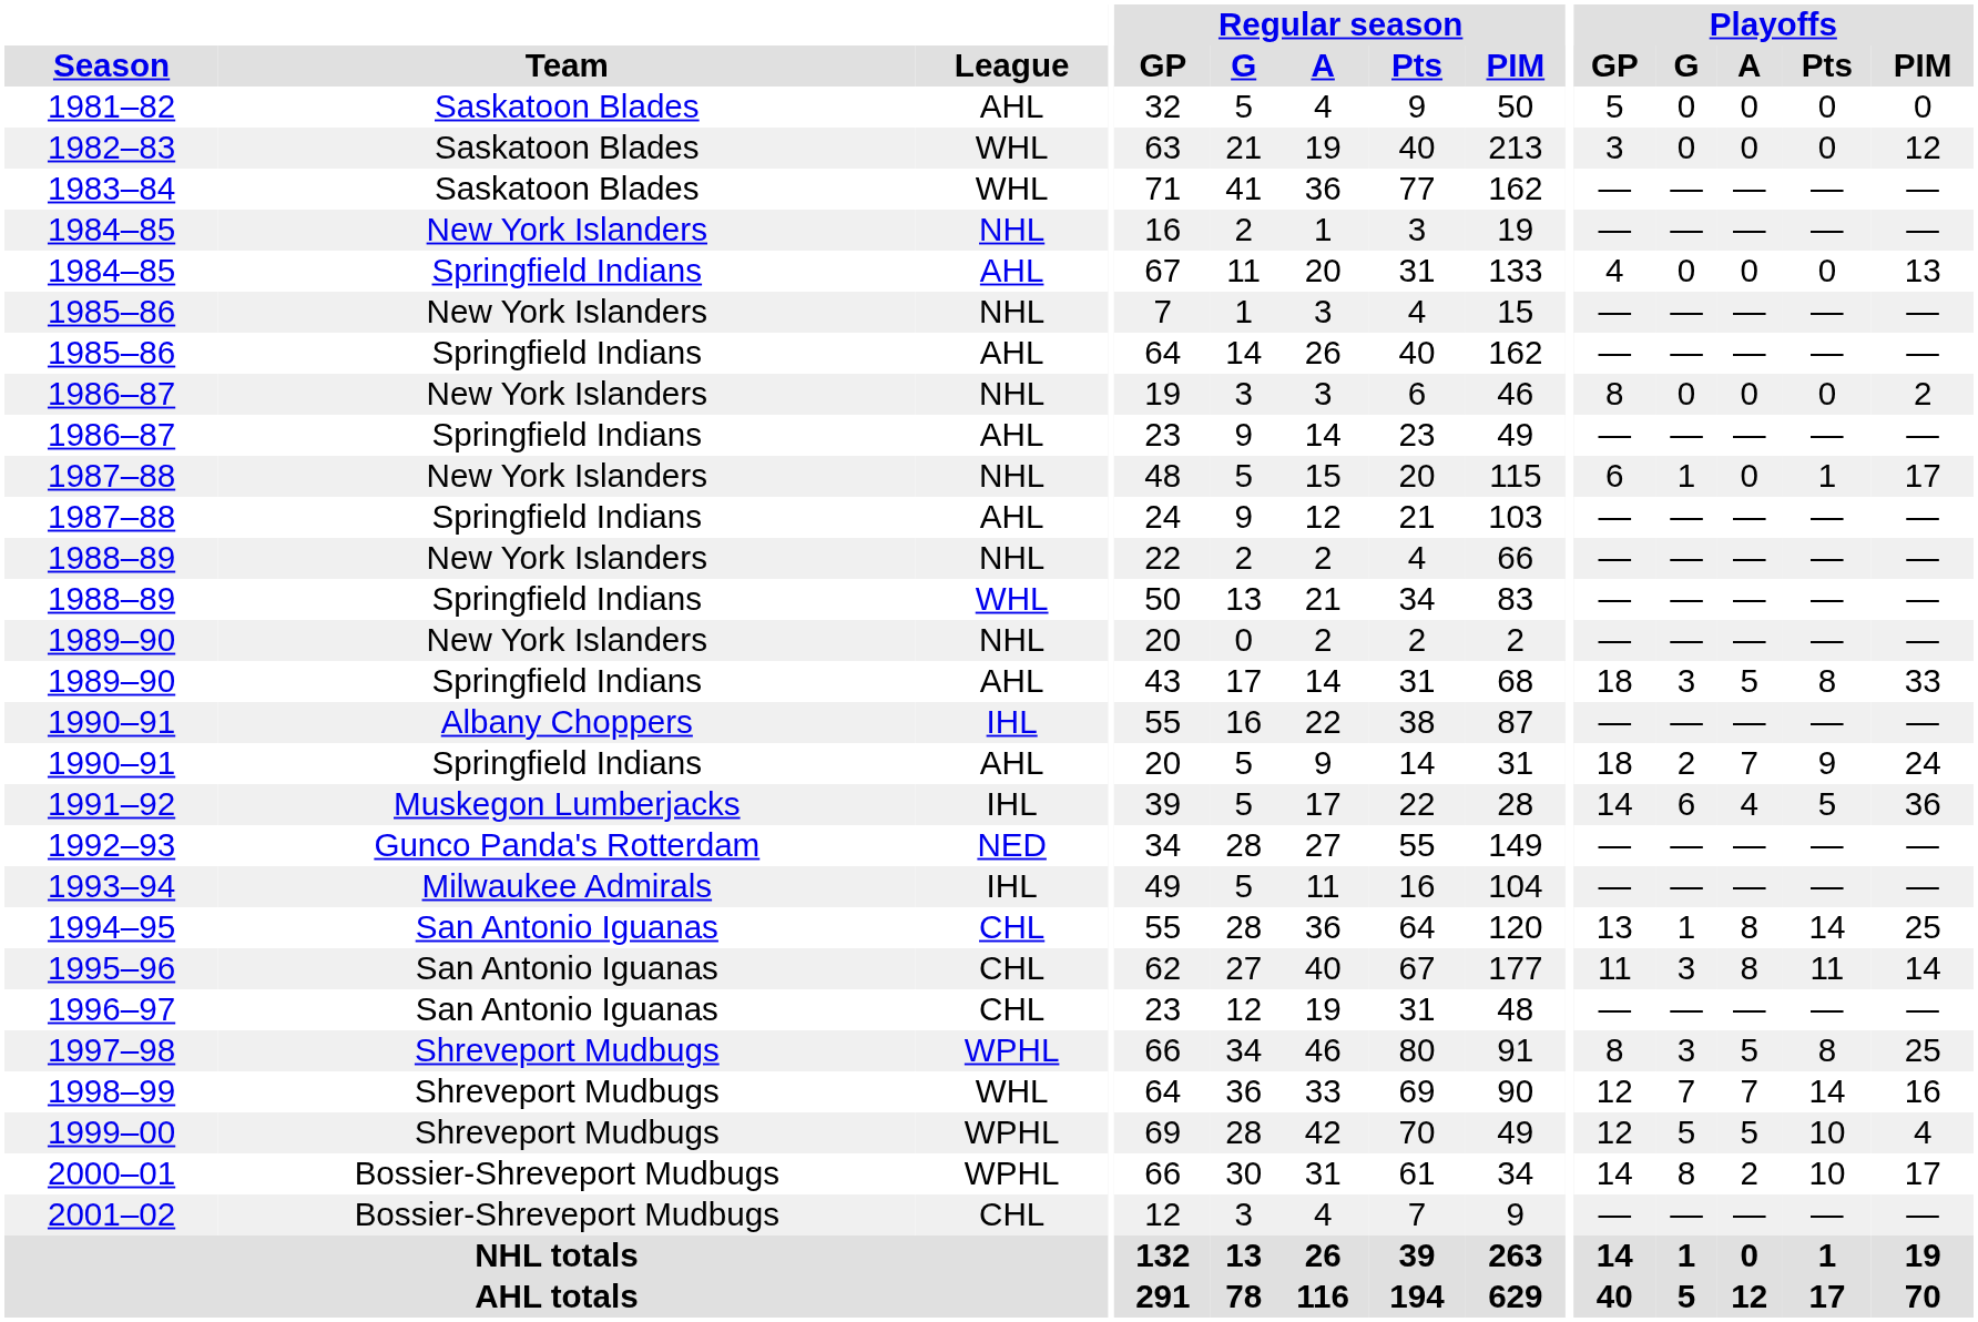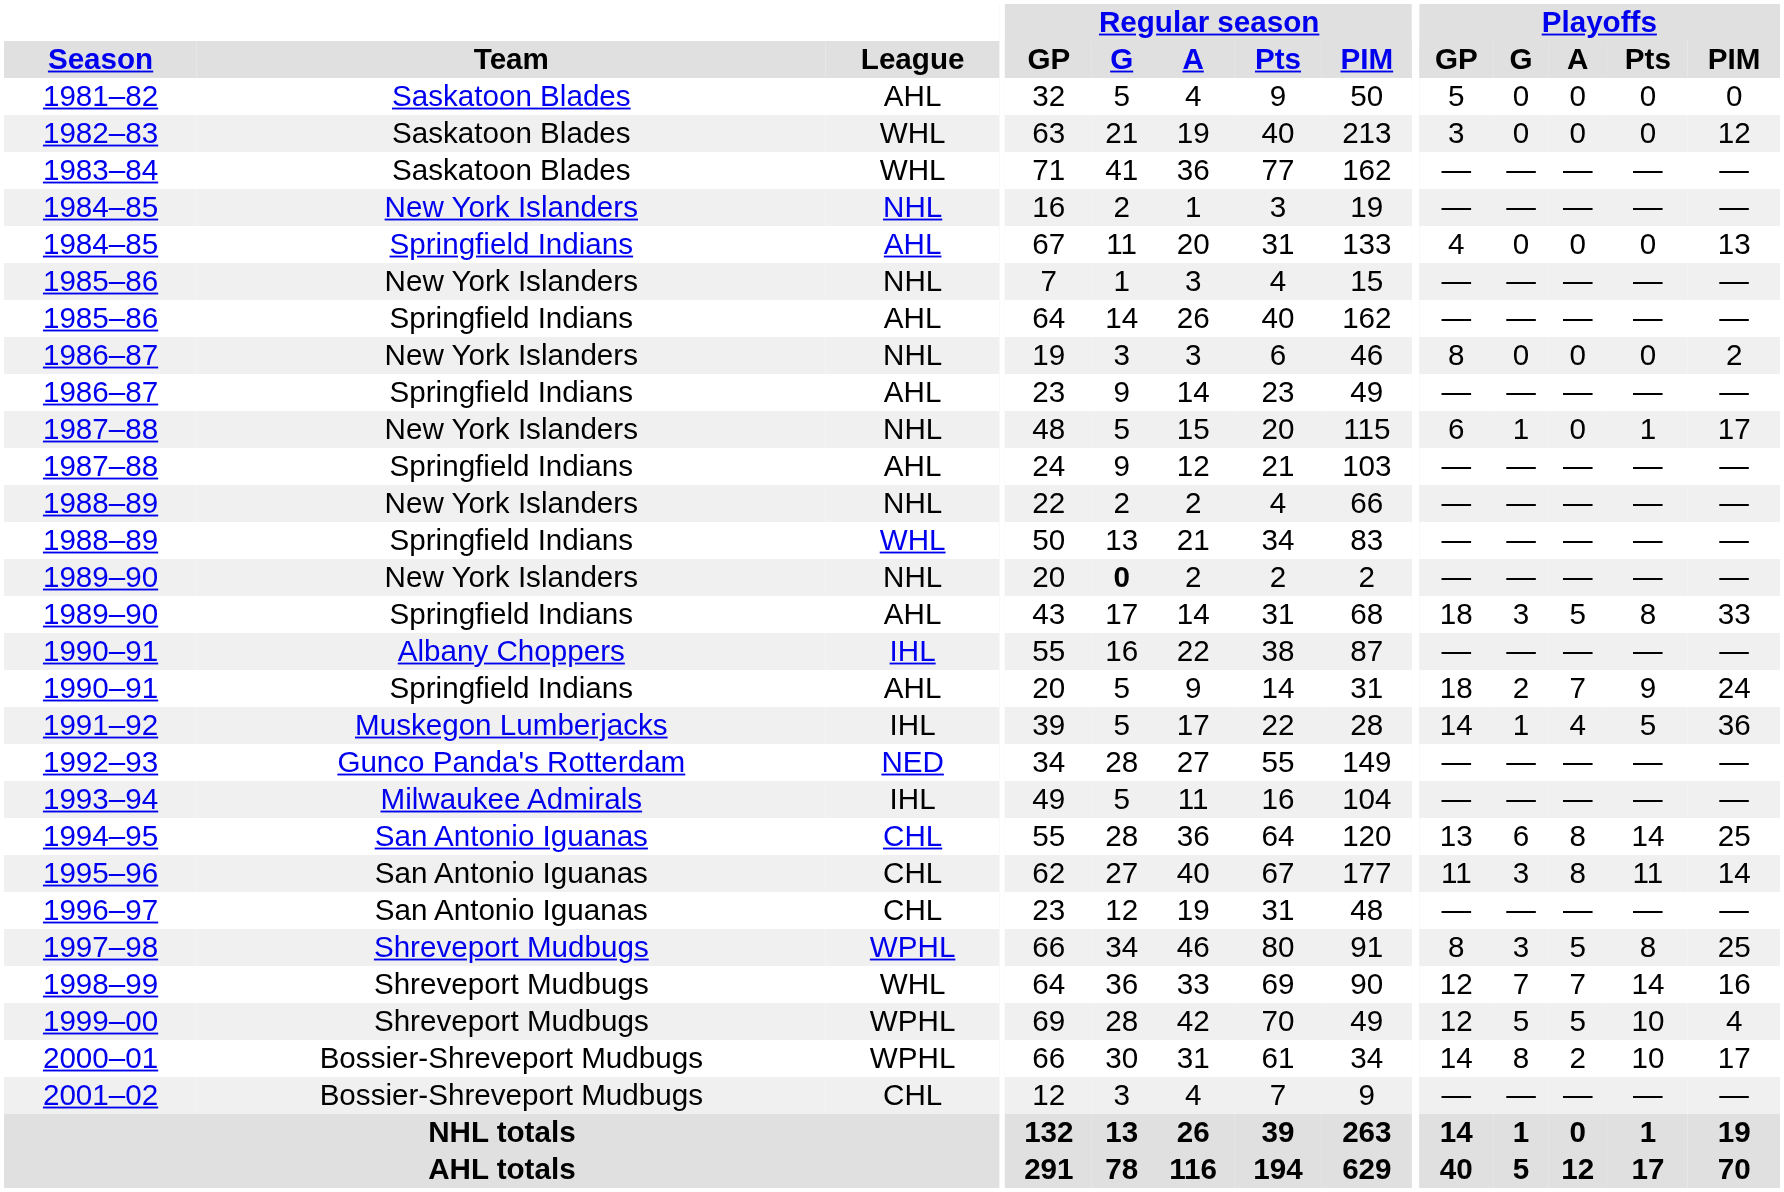1989–90 / New York Islanders | Regular season / G: normal -> bold
1991–92 | Playoffs / G: 6 -> 1
1994–95 | Playoffs / G: 1 -> 6
